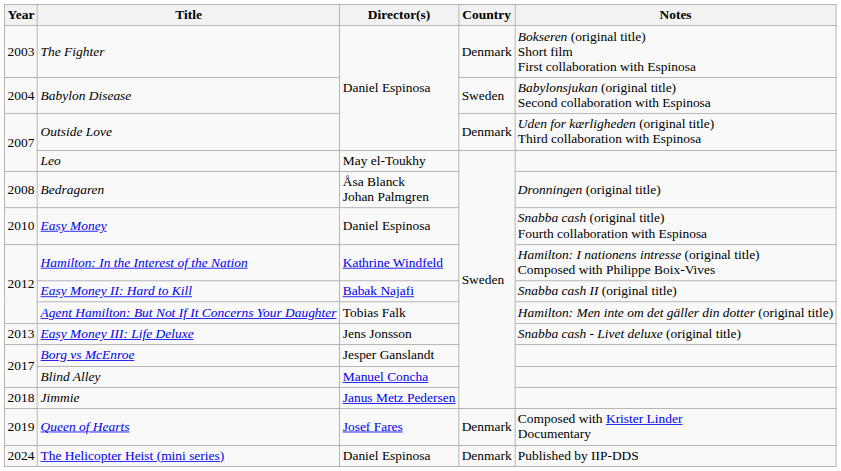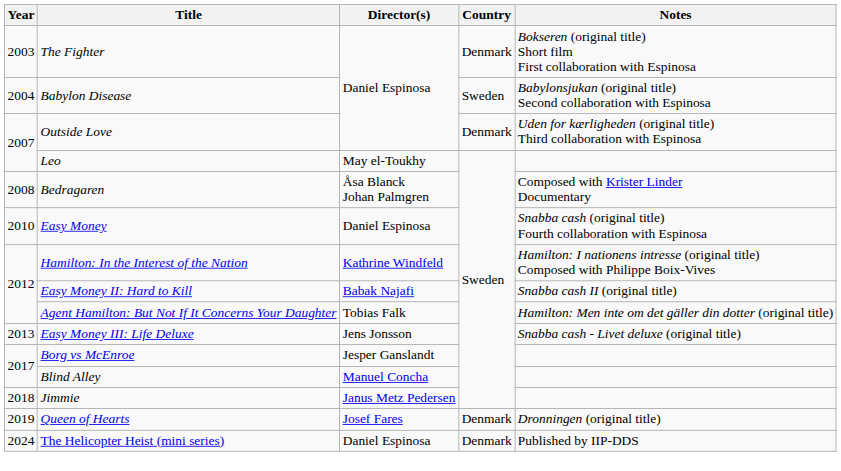Bedragaren | Notes: Dronningen (original title) -> Composed with Krister Linder Documentary
Queen of Hearts | Notes: Composed with Krister Linder Documentary -> Dronningen (original title)
